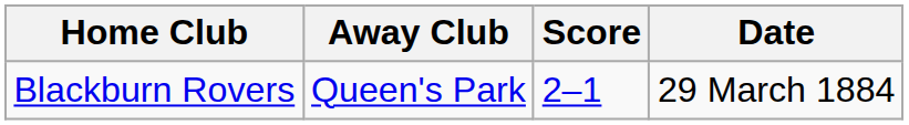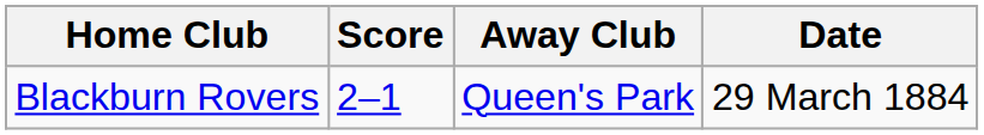columns swapped: Score <-> Away Club
